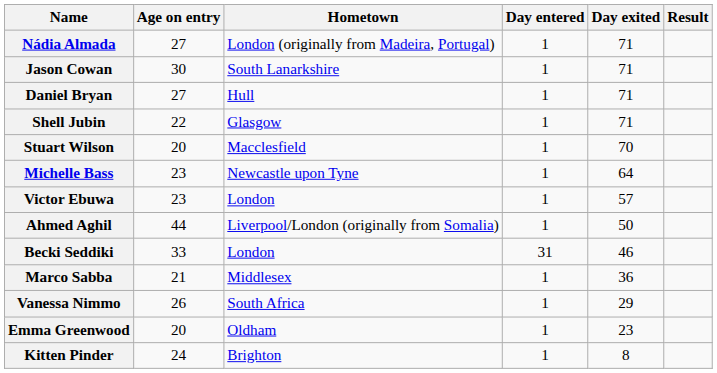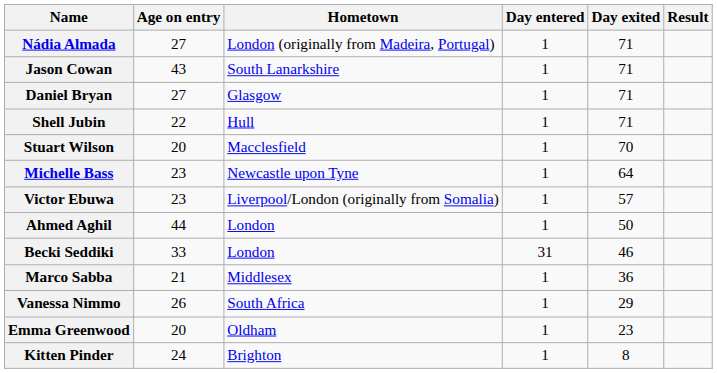Jason Cowan | Age on entry: 30 -> 43
Daniel Bryan | Hometown: Hull -> Glasgow
Shell Jubin | Hometown: Glasgow -> Hull
Victor Ebuwa | Hometown: London -> Liverpool/London (originally from Somalia)
Ahmed Aghil | Hometown: Liverpool/London (originally from Somalia) -> London
